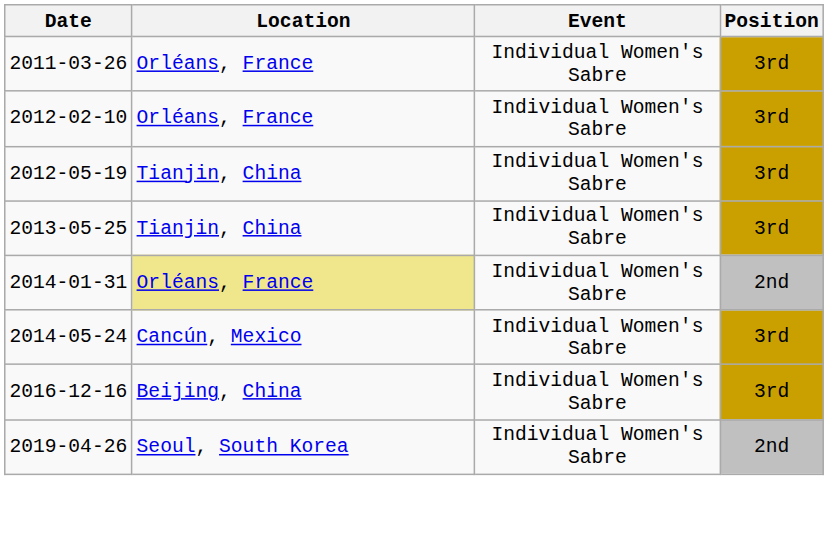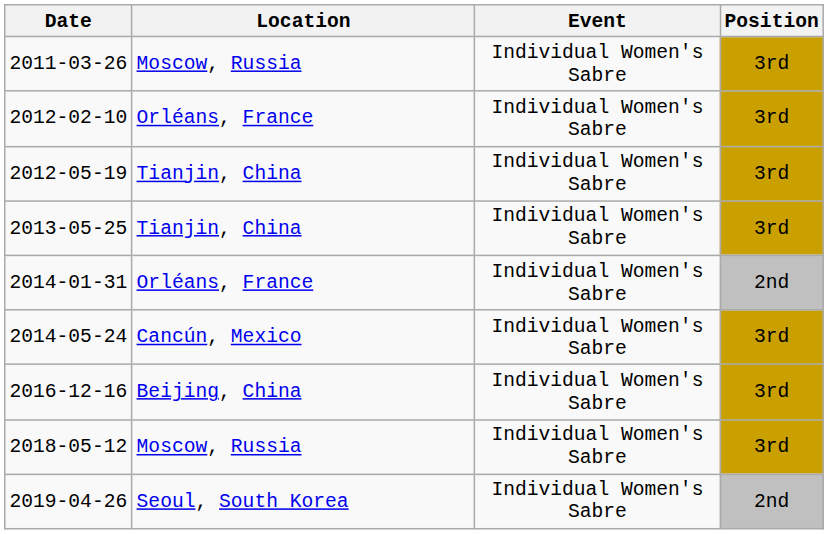2011-03-26 | Location: Orléans, France -> Moscow, Russia
2014-01-31 | Location: khaki background -> no background
+ row: 2018-05-12 | Moscow, Russia | Individual Women's Sabre | 3rd
